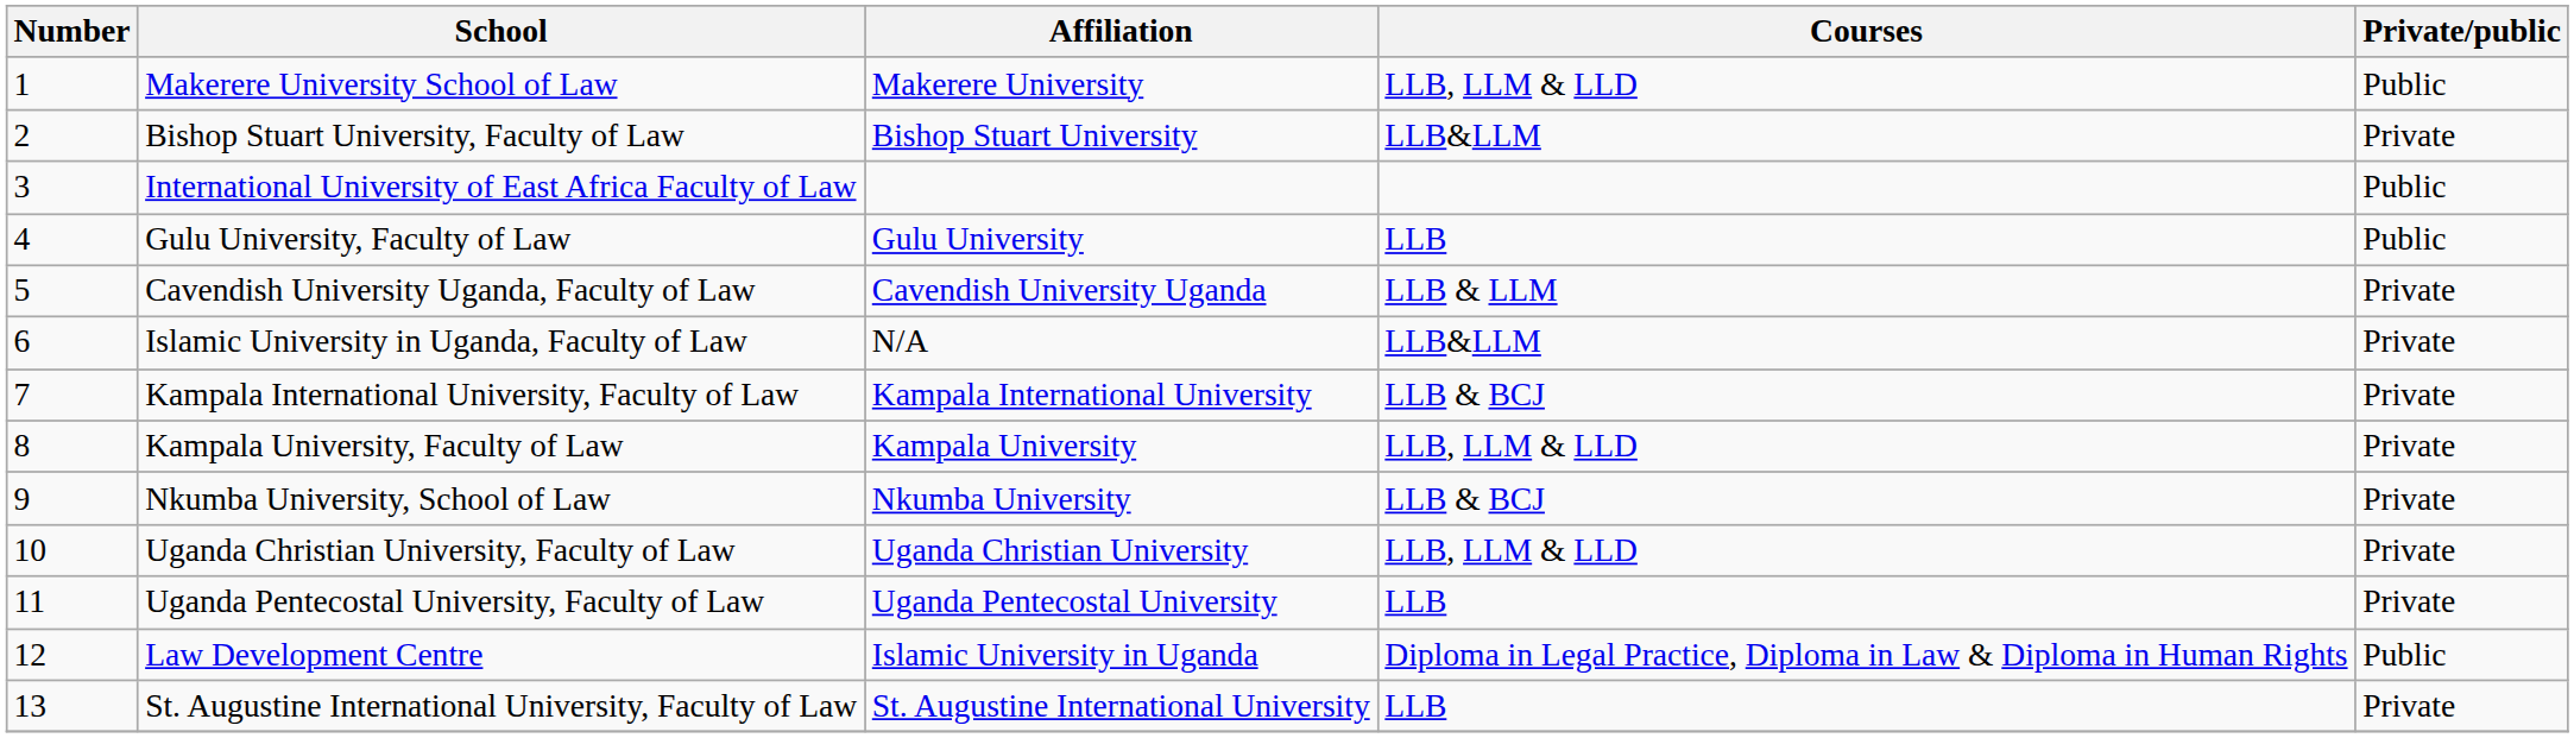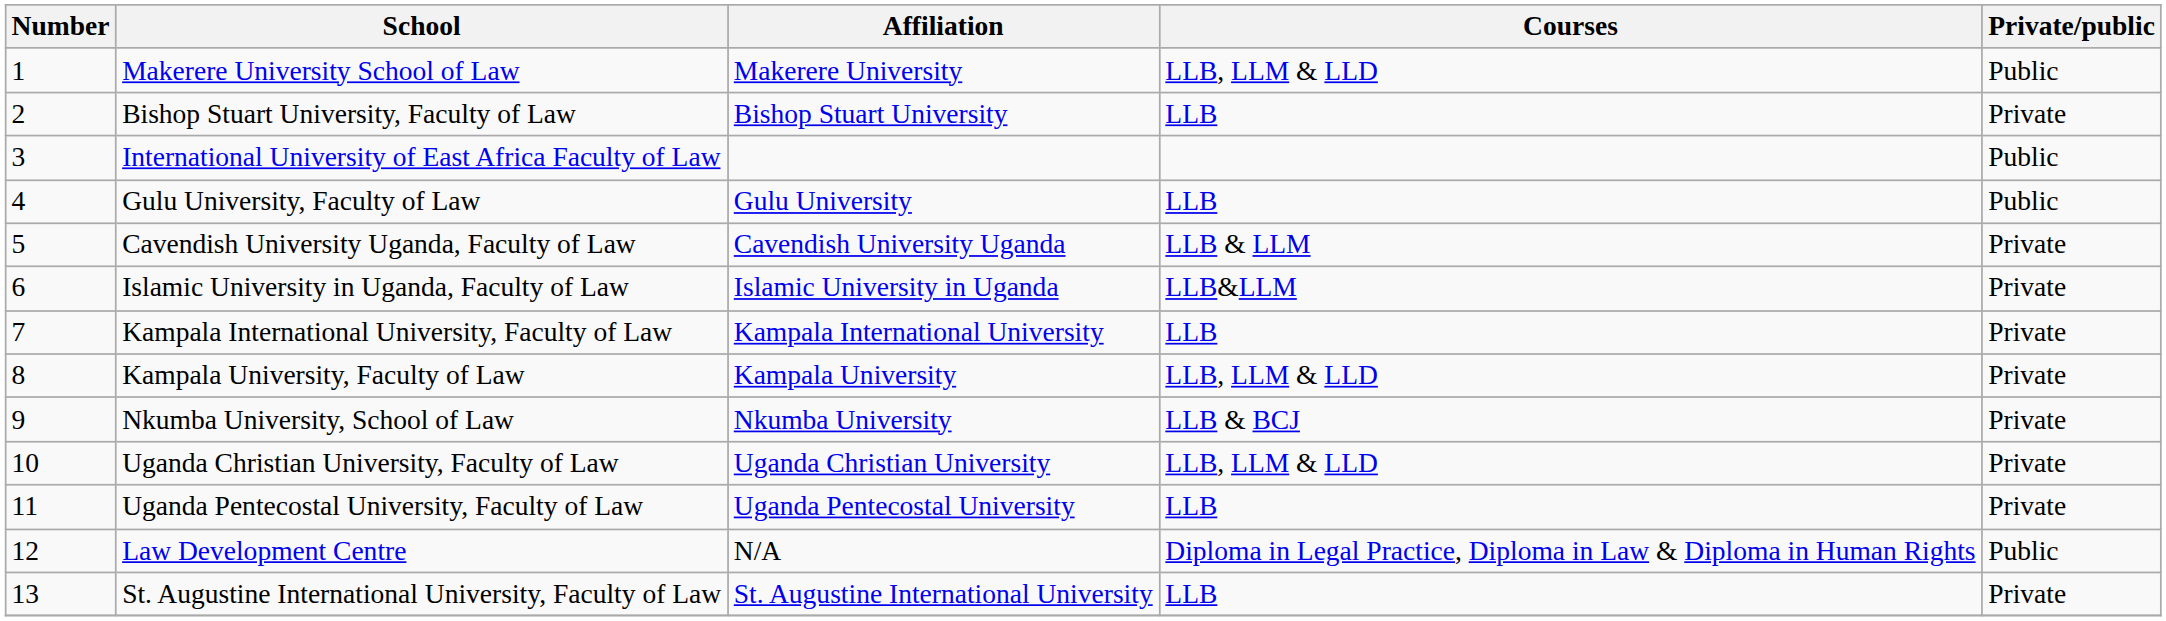Bishop Stuart University, Faculty of Law | Courses: LLB&LLM -> LLB
Islamic University in Uganda, Faculty of Law | Affiliation: N/A -> Islamic University in Uganda
Kampala International University, Faculty of Law | Courses: LLB & BCJ -> LLB
Law Development Centre | Affiliation: Islamic University in Uganda -> N/A
